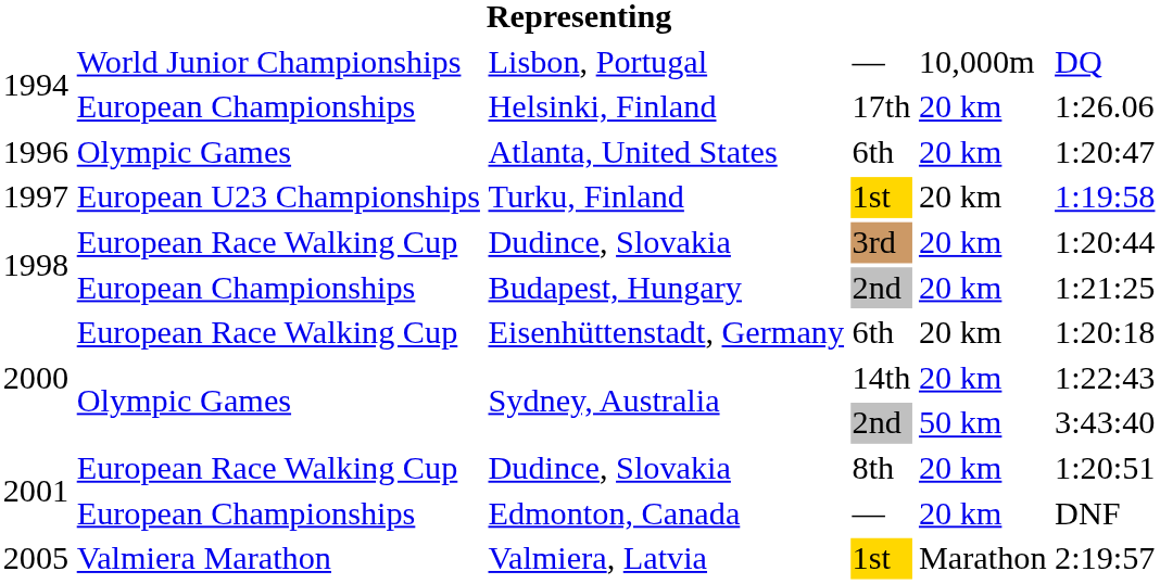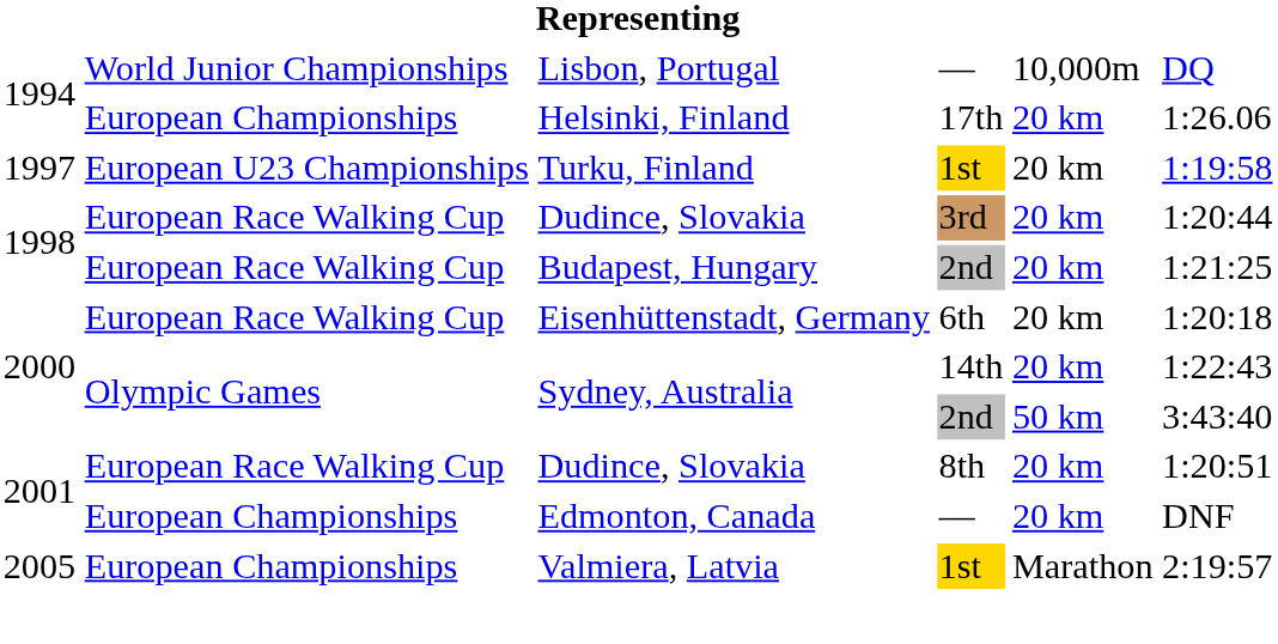- row: 1996 | Olympic Games | Atlanta, United States | 6th | 20 km | 1:20:47
Budapest, Hungary | column 2: European Championships -> European Race Walking Cup
Valmiera, Latvia | column 2: Valmiera Marathon -> European Championships
